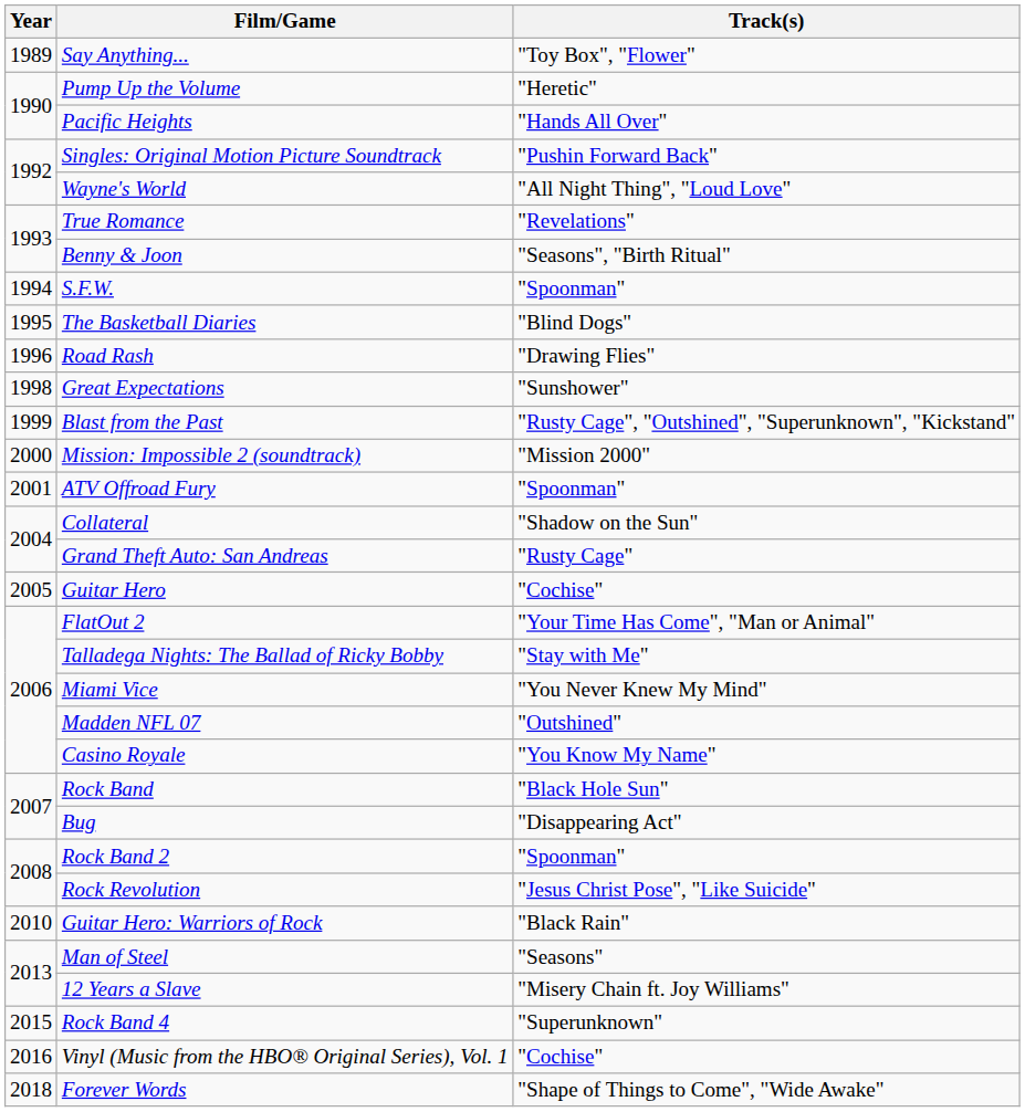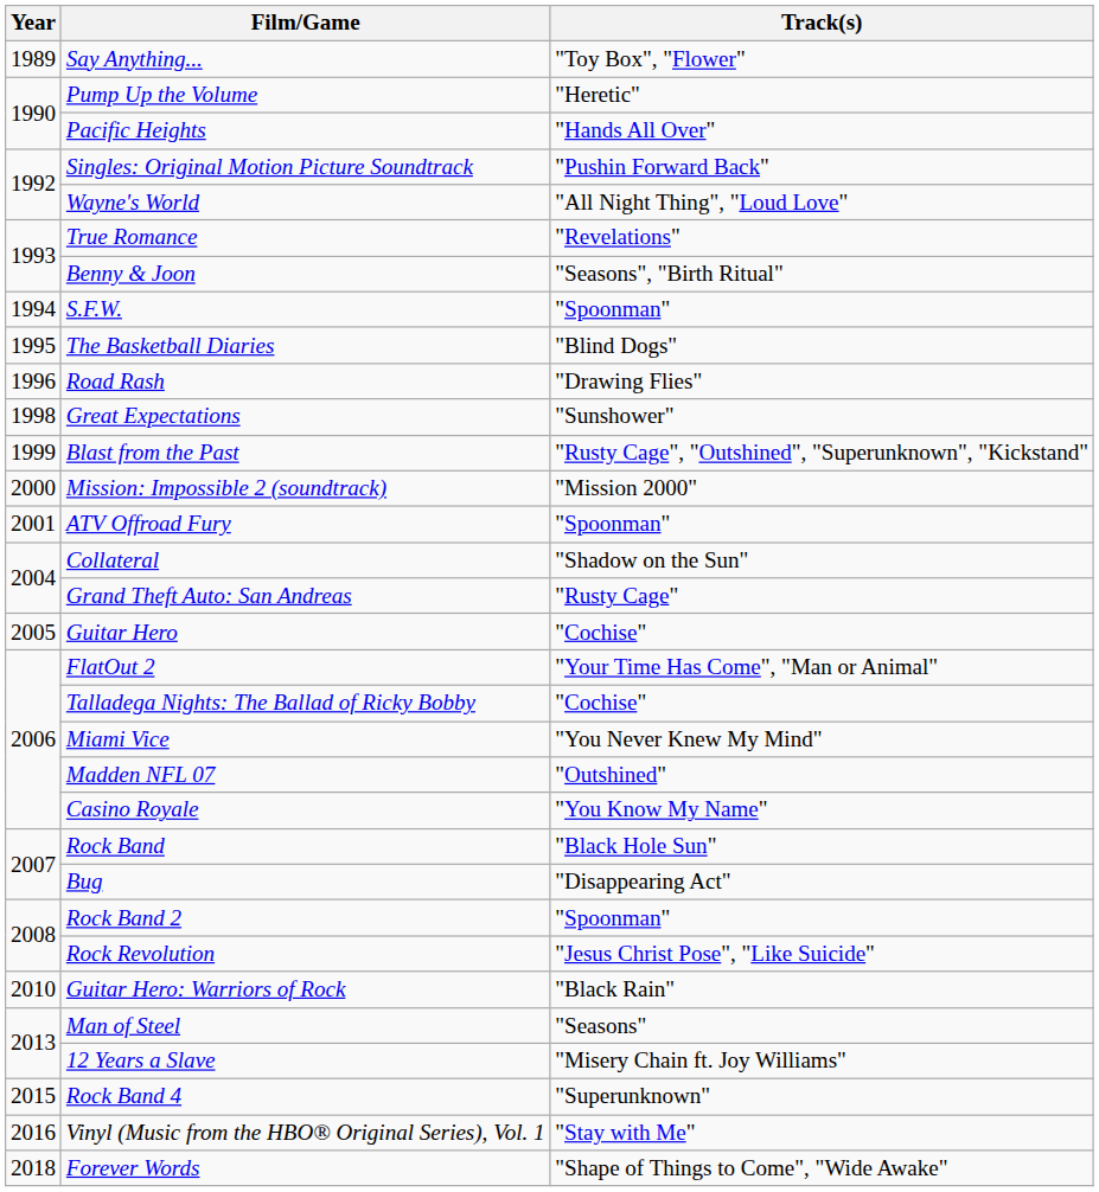Talladega Nights: The Ballad of Ricky Bobby | Track(s): "Stay with Me" -> "Cochise"
Vinyl (Music from the HBO® Original Series), Vol. 1 | Track(s): "Cochise" -> "Stay with Me"
